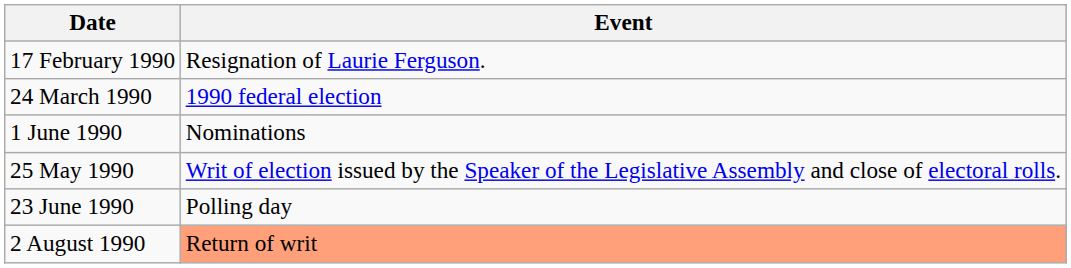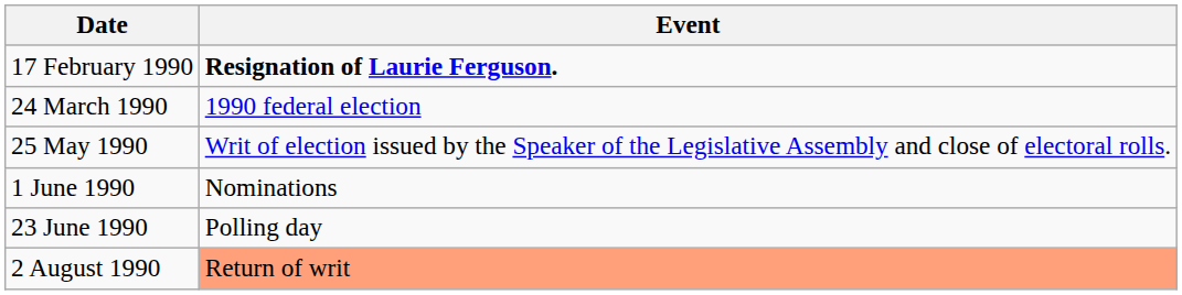17 February 1990 | Event: normal -> bold
rows swapped: 25 May 1990 <-> 1 June 1990
